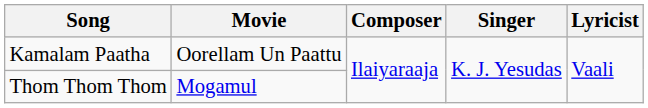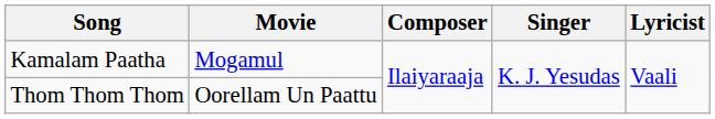Kamalam Paatha | Movie: Oorellam Un Paattu -> Mogamul
Thom Thom Thom | Movie: Mogamul -> Oorellam Un Paattu
